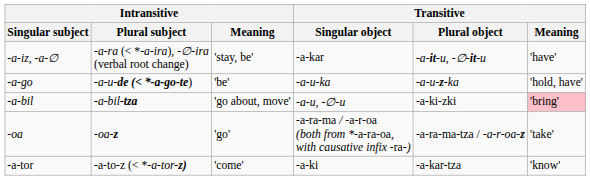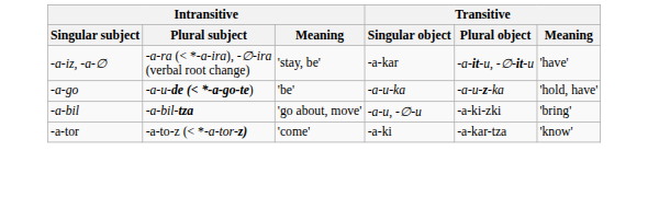-a-bil | Transitive / Meaning: pink background -> no background
- row: -oa | -oa-z | 'go' | -a-ra-ma / -a-r-oa (both from *-a-ra-oa, with causative infix -ra-) | -a-ra-ma-tza / -a-r-oa-z | 'take'
